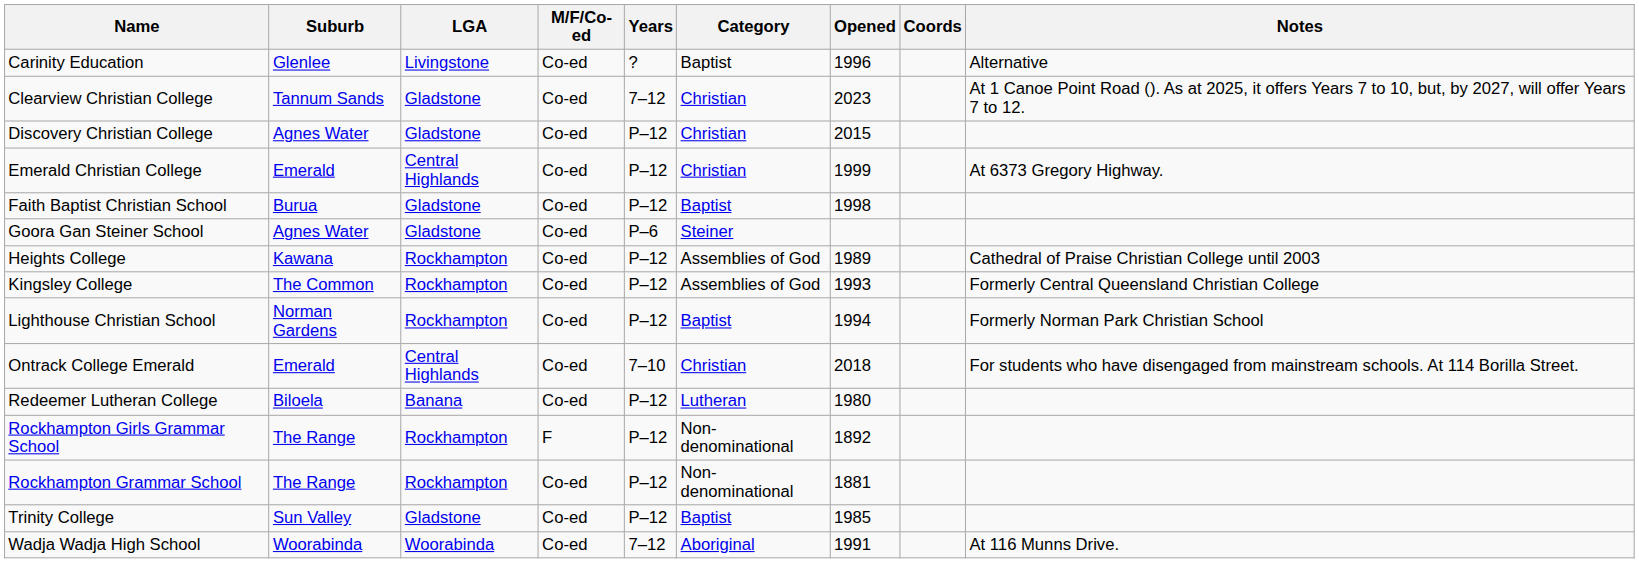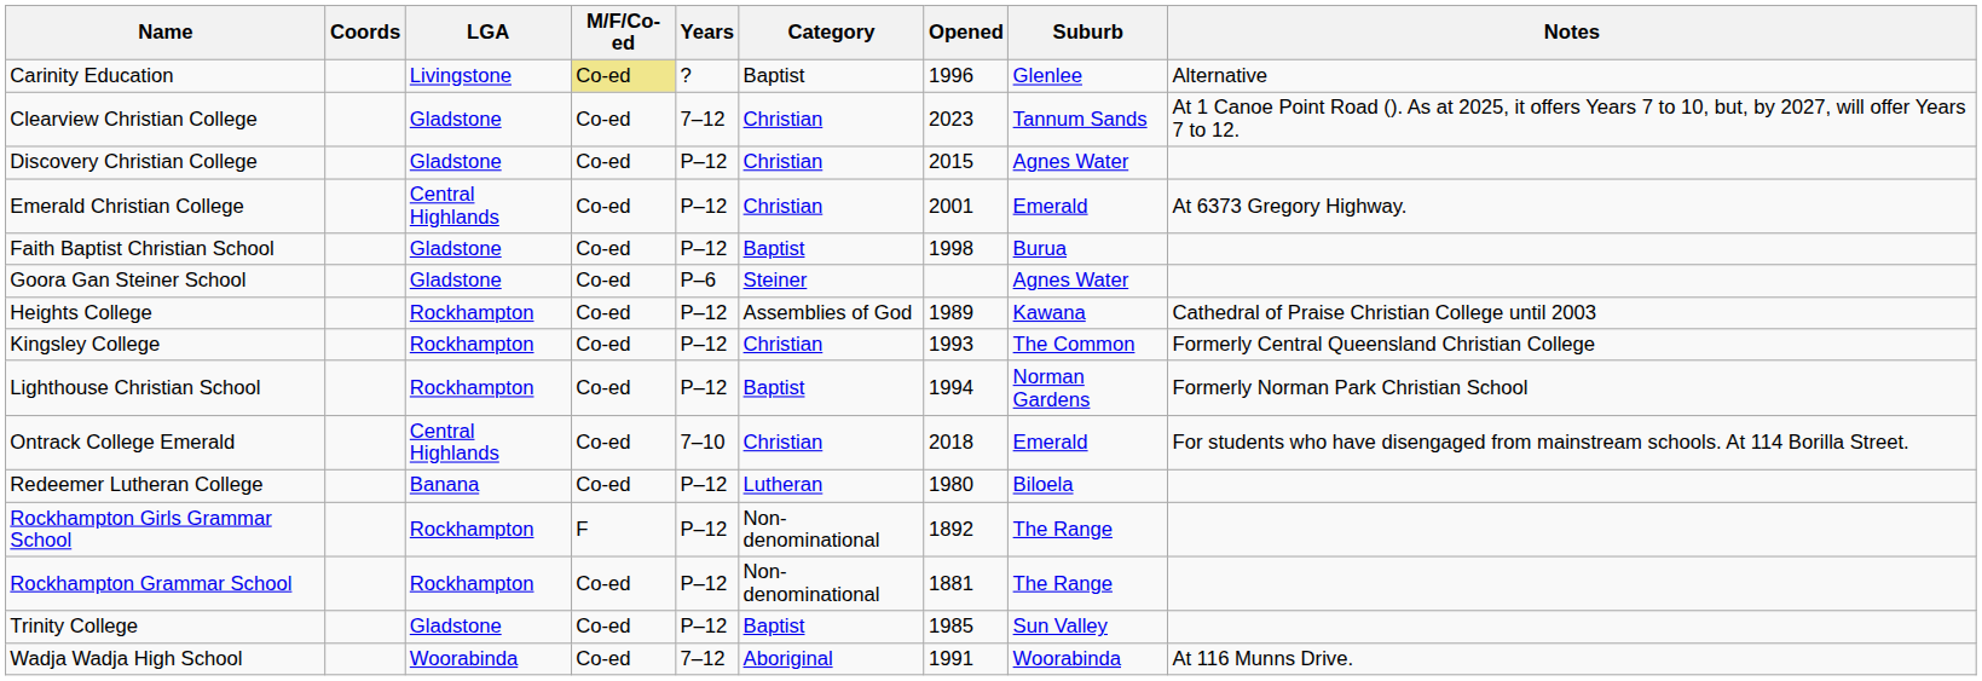columns swapped: Suburb <-> Coords
Carinity Education | M/F/Co-ed: no background -> khaki background
Emerald Christian College | Opened: 1999 -> 2001
Kingsley College | Category: Assemblies of God -> Christian
